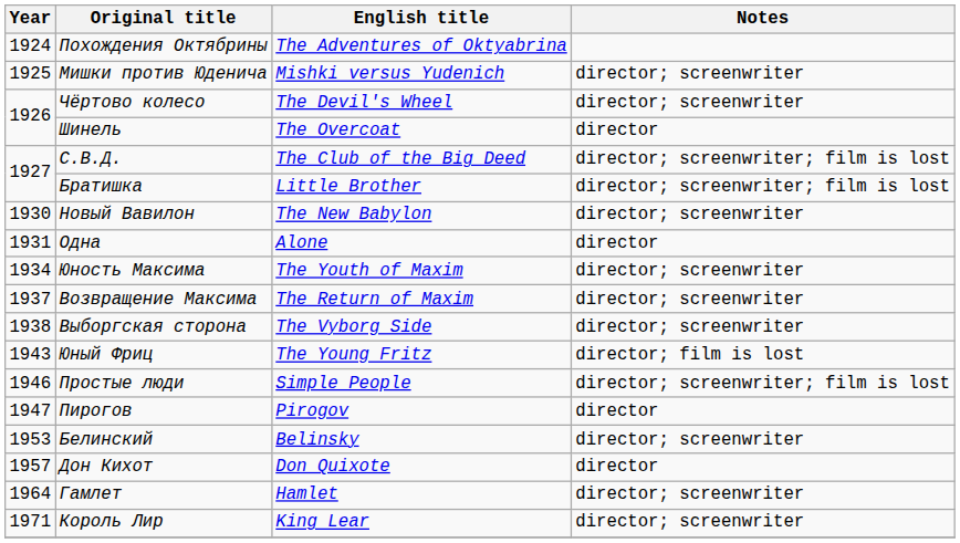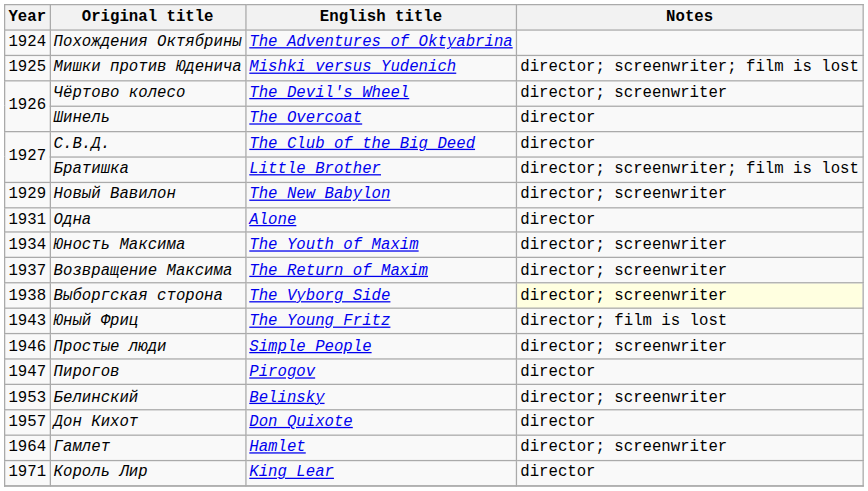Мишки против Юденича | Notes: director; screenwriter -> director; screenwriter; film is lost
С.В.Д. | Notes: director; screenwriter; film is lost -> director
Новый Вавилон | Year: 1930 -> 1929
Выборгская сторона | Notes: no background -> lightyellow background
Простые люди | Notes: director; screenwriter; film is lost -> director; screenwriter
Король Лир | Notes: director; screenwriter -> director
